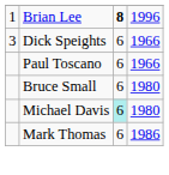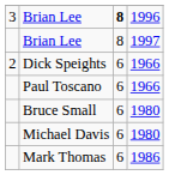Brian Lee / 1996 | column 1: 1 -> 3
+ row: Brian Lee | 8 | 1997
Dick Speights | column 1: 3 -> 2
Michael Davis | column 3: paleturquoise background -> no background
